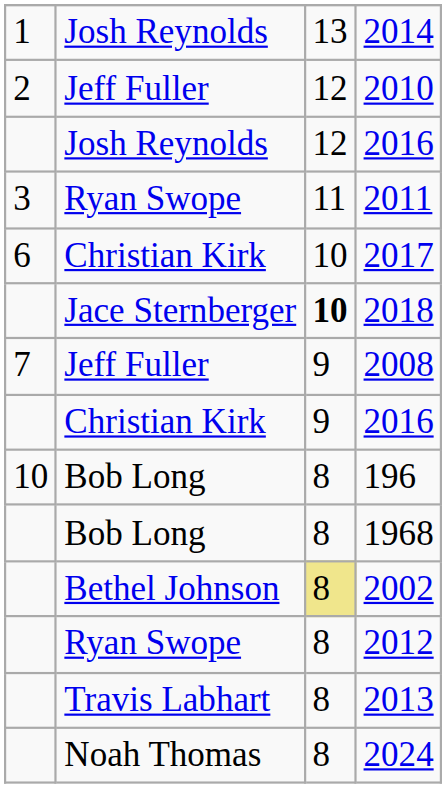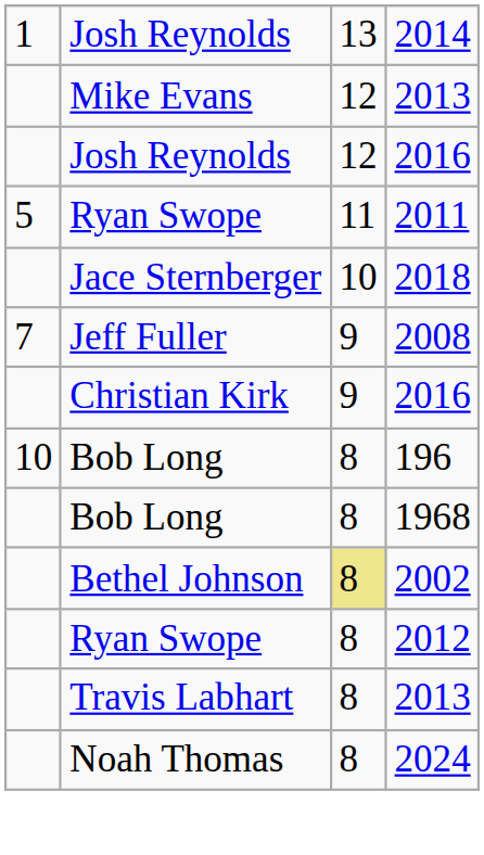- row: 2 | Jeff Fuller | 12 | 2010
+ row: Mike Evans | 12 | 2013
2011 | column 1: 3 -> 5
- row: 6 | Christian Kirk | 10 | 2017
2018 | column 3: bold -> normal
